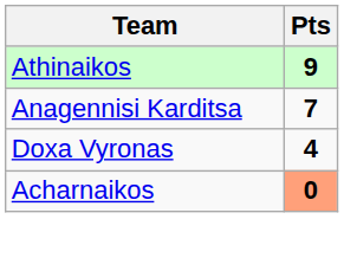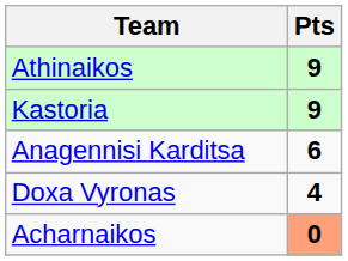+ row: Kastoria | 9
Anagennisi Karditsa | Pts: 7 -> 6
